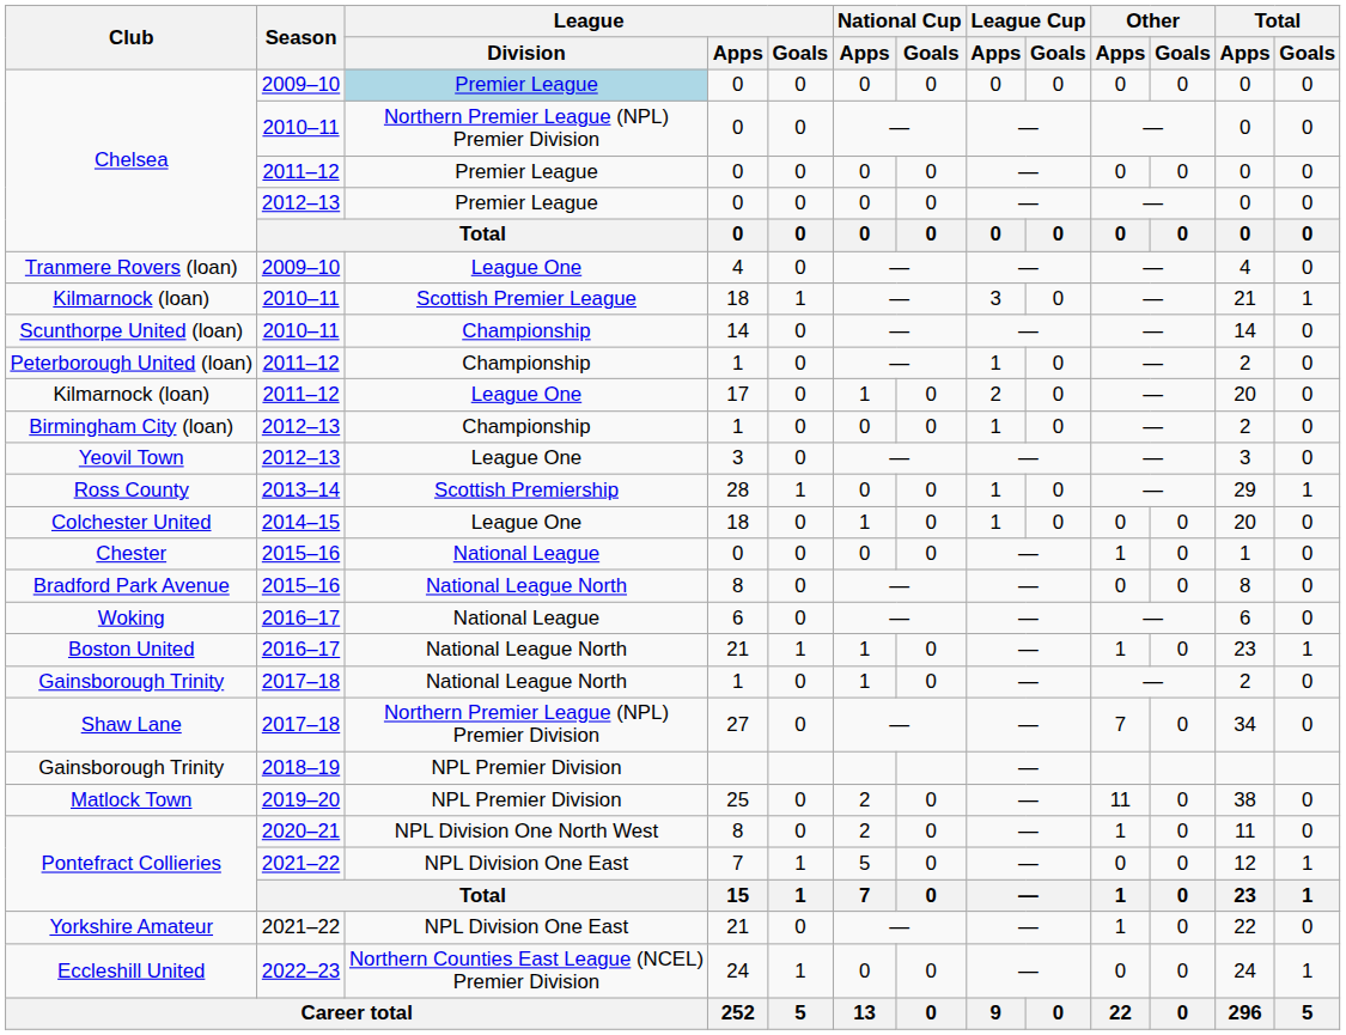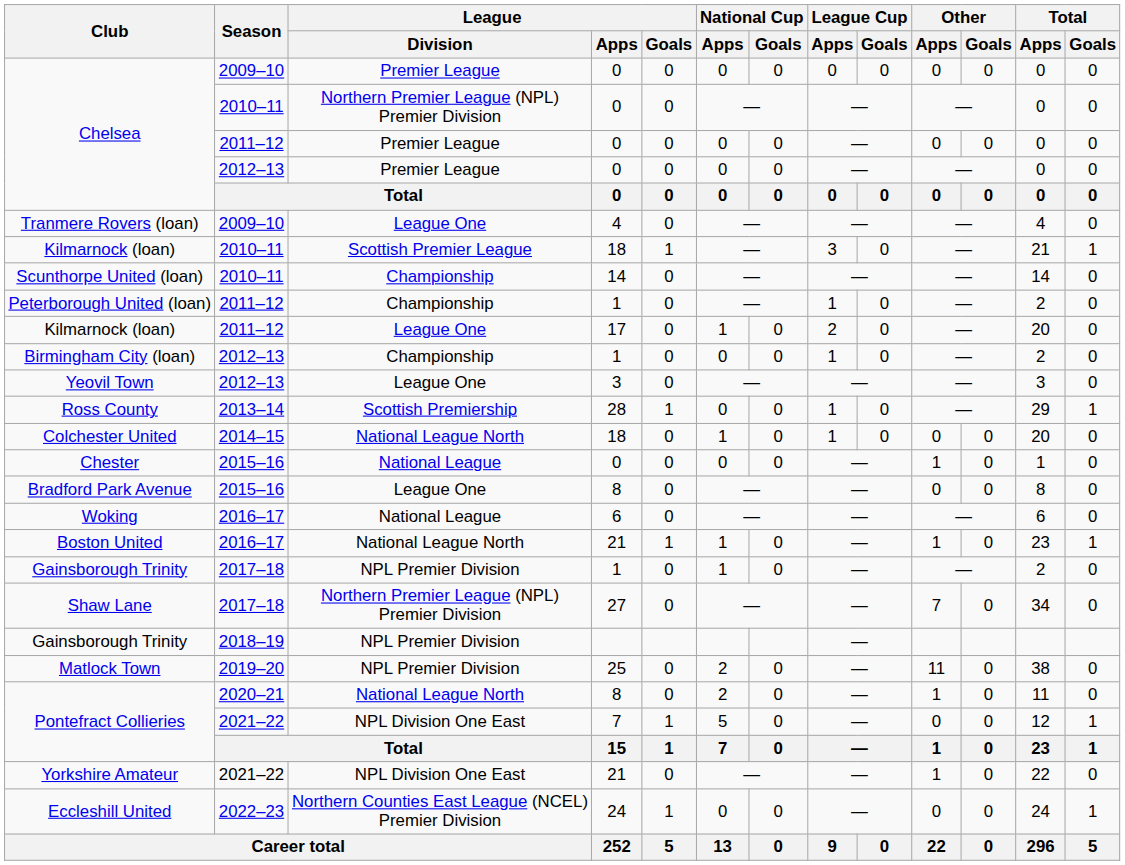Chelsea / 2009–10 | League / Division: lightblue background -> no background
Colchester United | League / Division: League One -> National League North
Bradford Park Avenue | League / Division: National League North -> League One
Gainsborough Trinity / 2017–18 | League / Division: National League North -> NPL Premier Division
Pontefract Collieries / 2020–21 | League / Division: NPL Division One North West -> National League North
